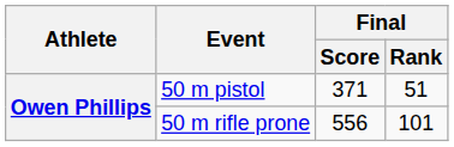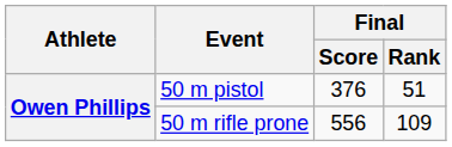50 m pistol | Final / Score: 371 -> 376
50 m rifle prone | Final / Rank: 101 -> 109
